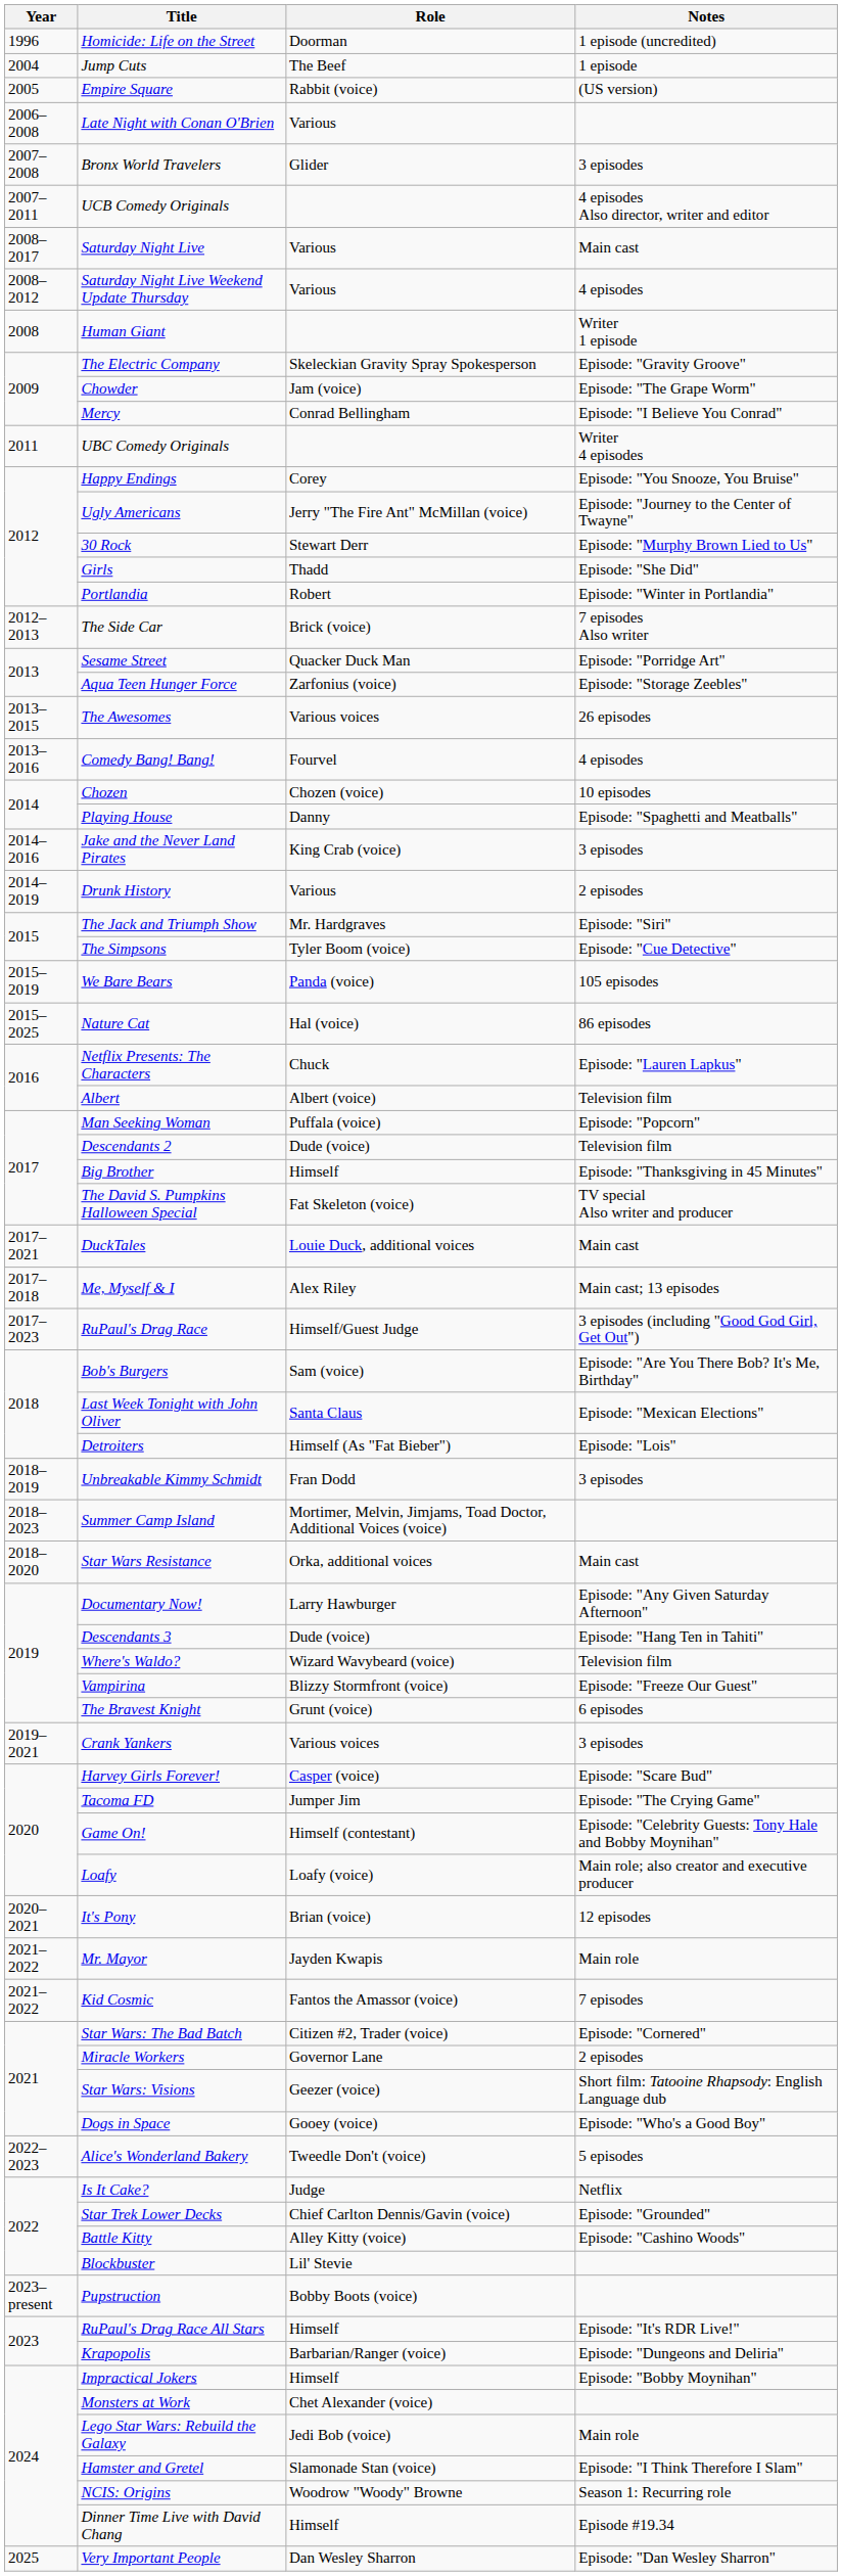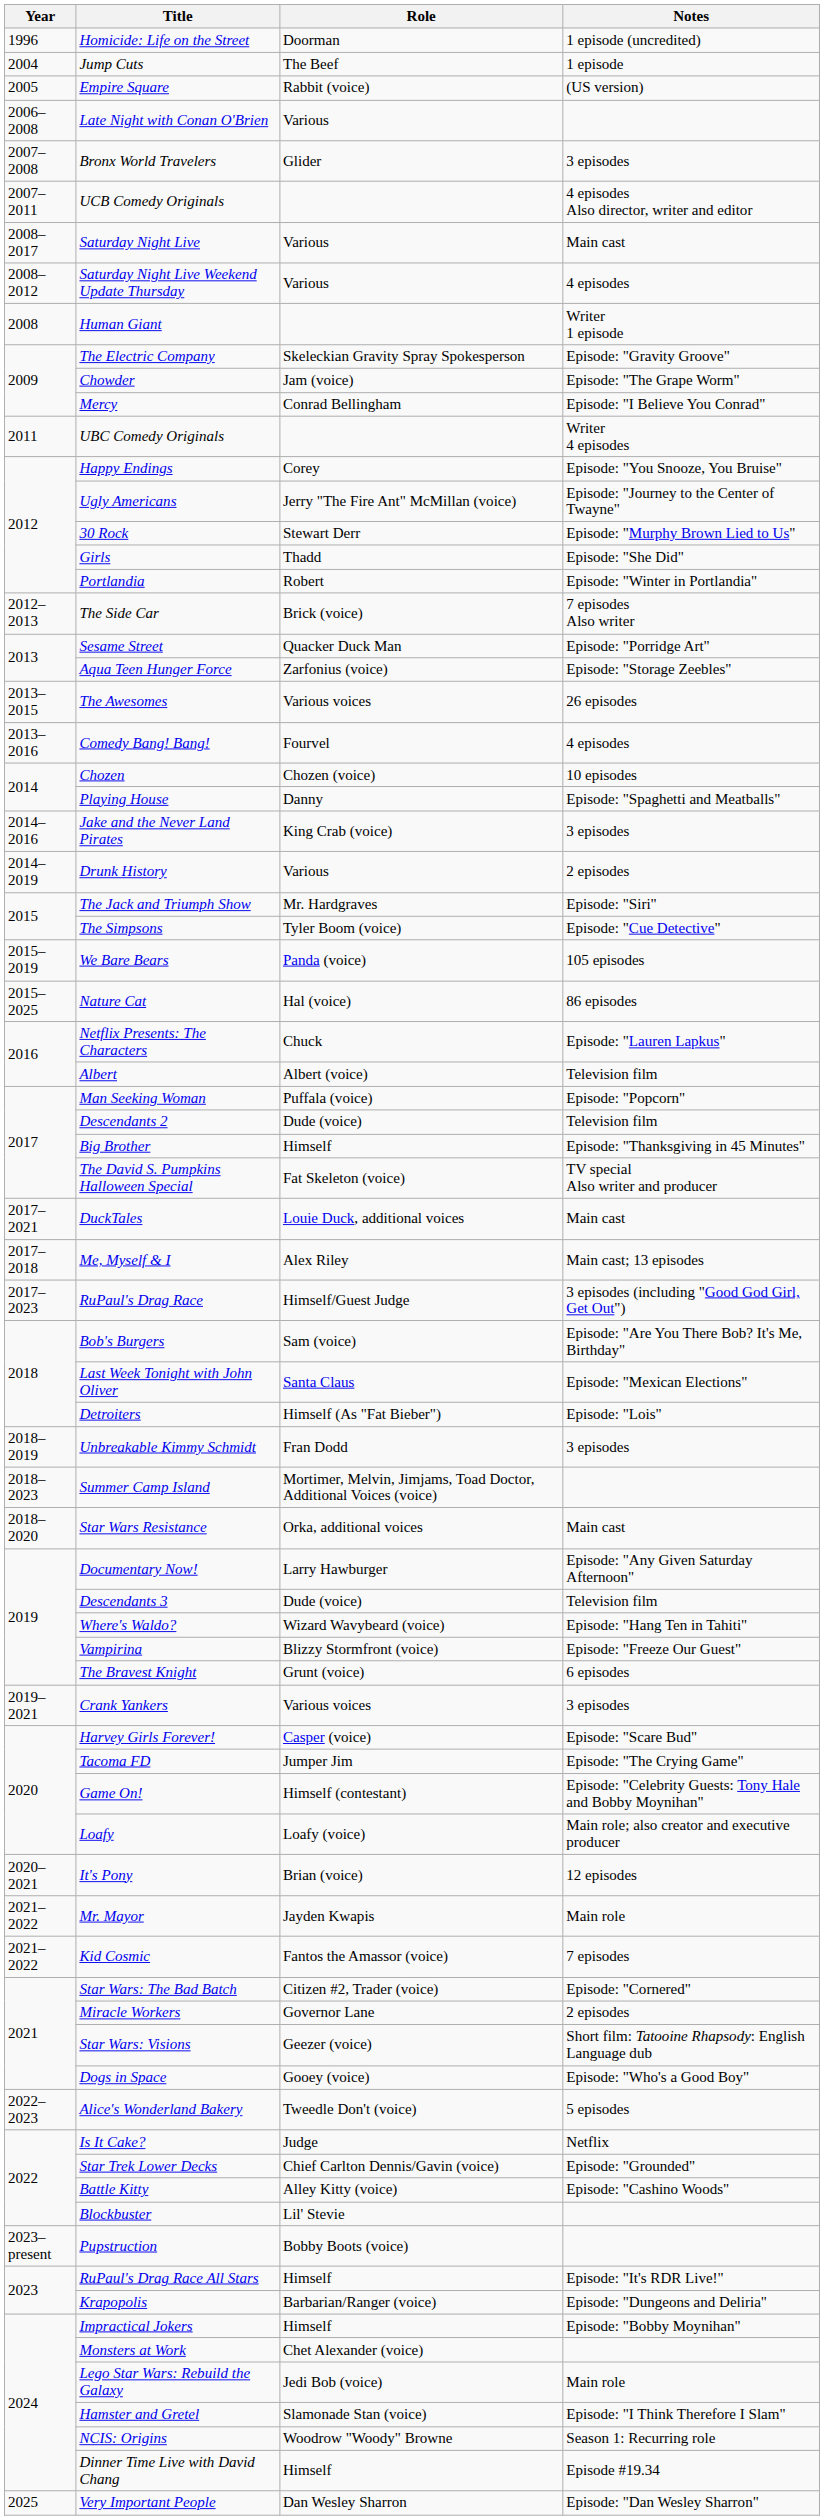Descendants 3 | Notes: Episode: "Hang Ten in Tahiti" -> Television film
Where's Waldo? | Notes: Television film -> Episode: "Hang Ten in Tahiti"
